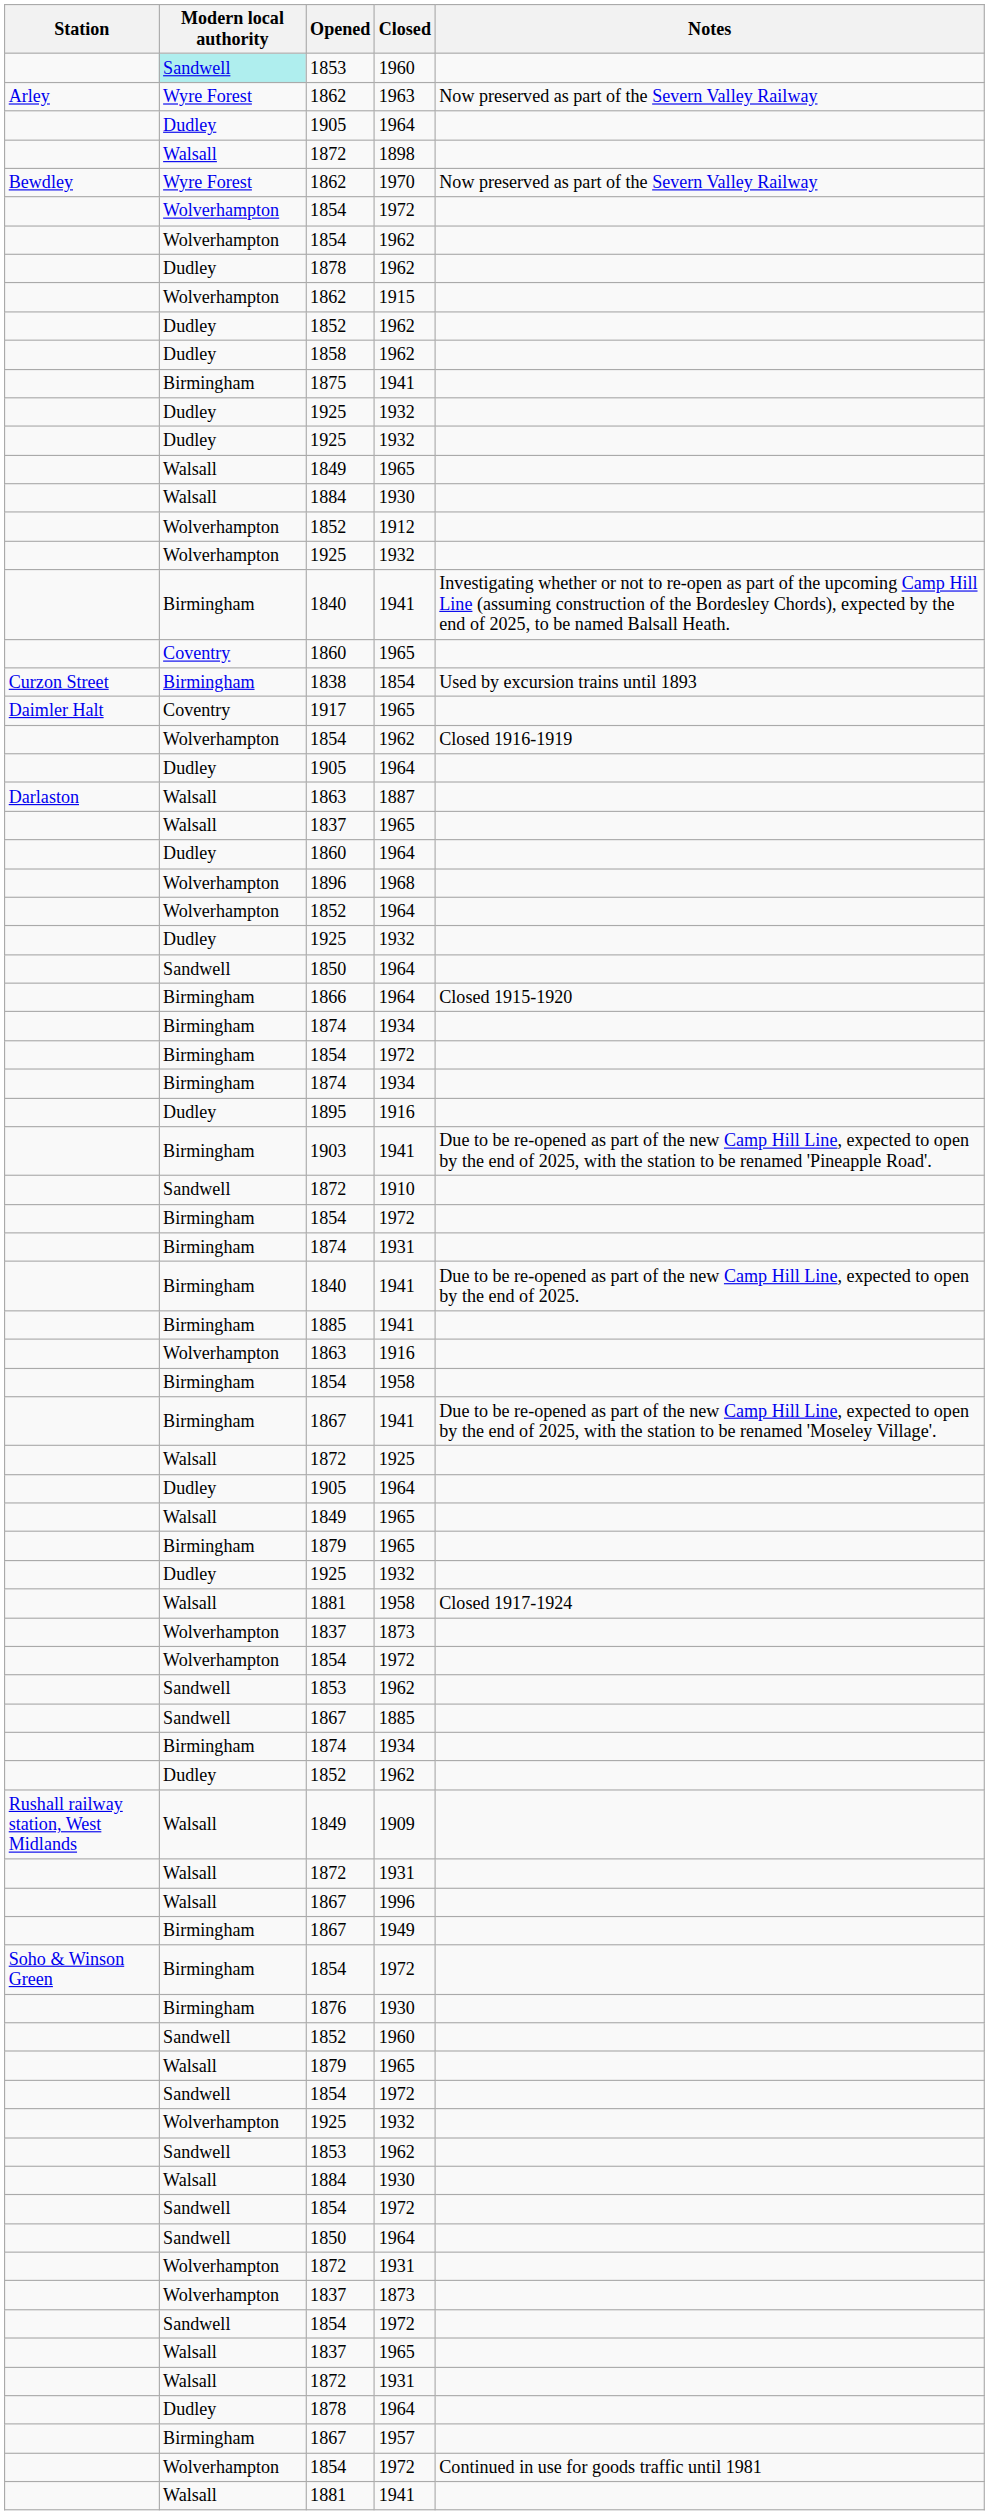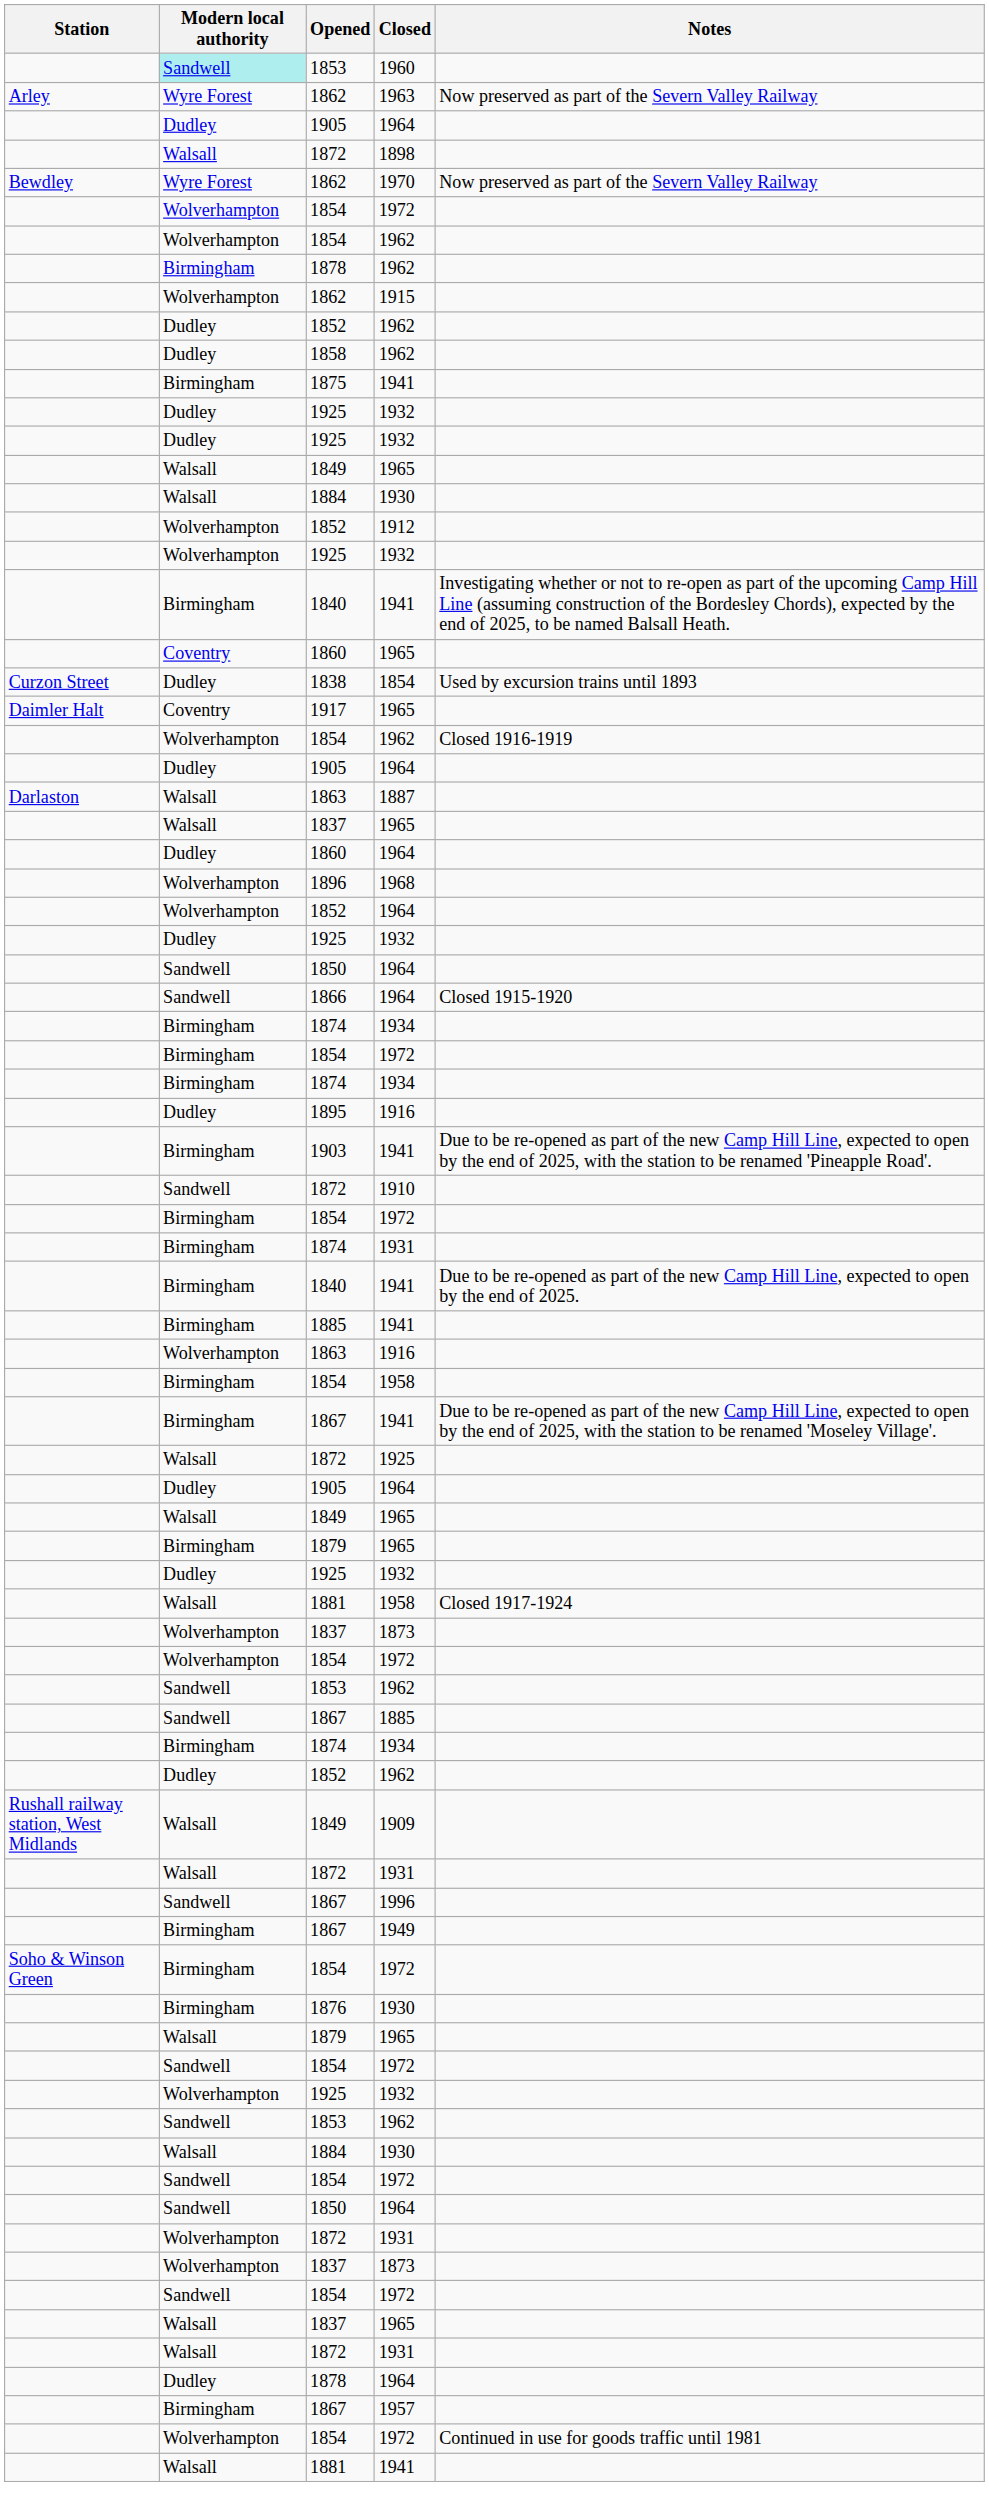1878 / 1962 | Modern local authority: Dudley -> Birmingham
1838 | Modern local authority: Birmingham -> Dudley
1866 | Modern local authority: Birmingham -> Sandwell
1867 / 1996 | Modern local authority: Walsall -> Sandwell
- row: Sandwell | 1852 | 1960
